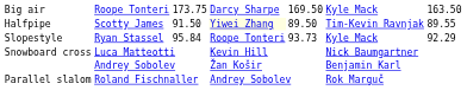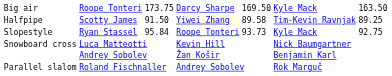Halfpipe | column 5: 89.50 -> 89.58
Halfpipe | column 7: 89.55 -> 89.25
Slopestyle | column 7: 92.29 -> 92.75
